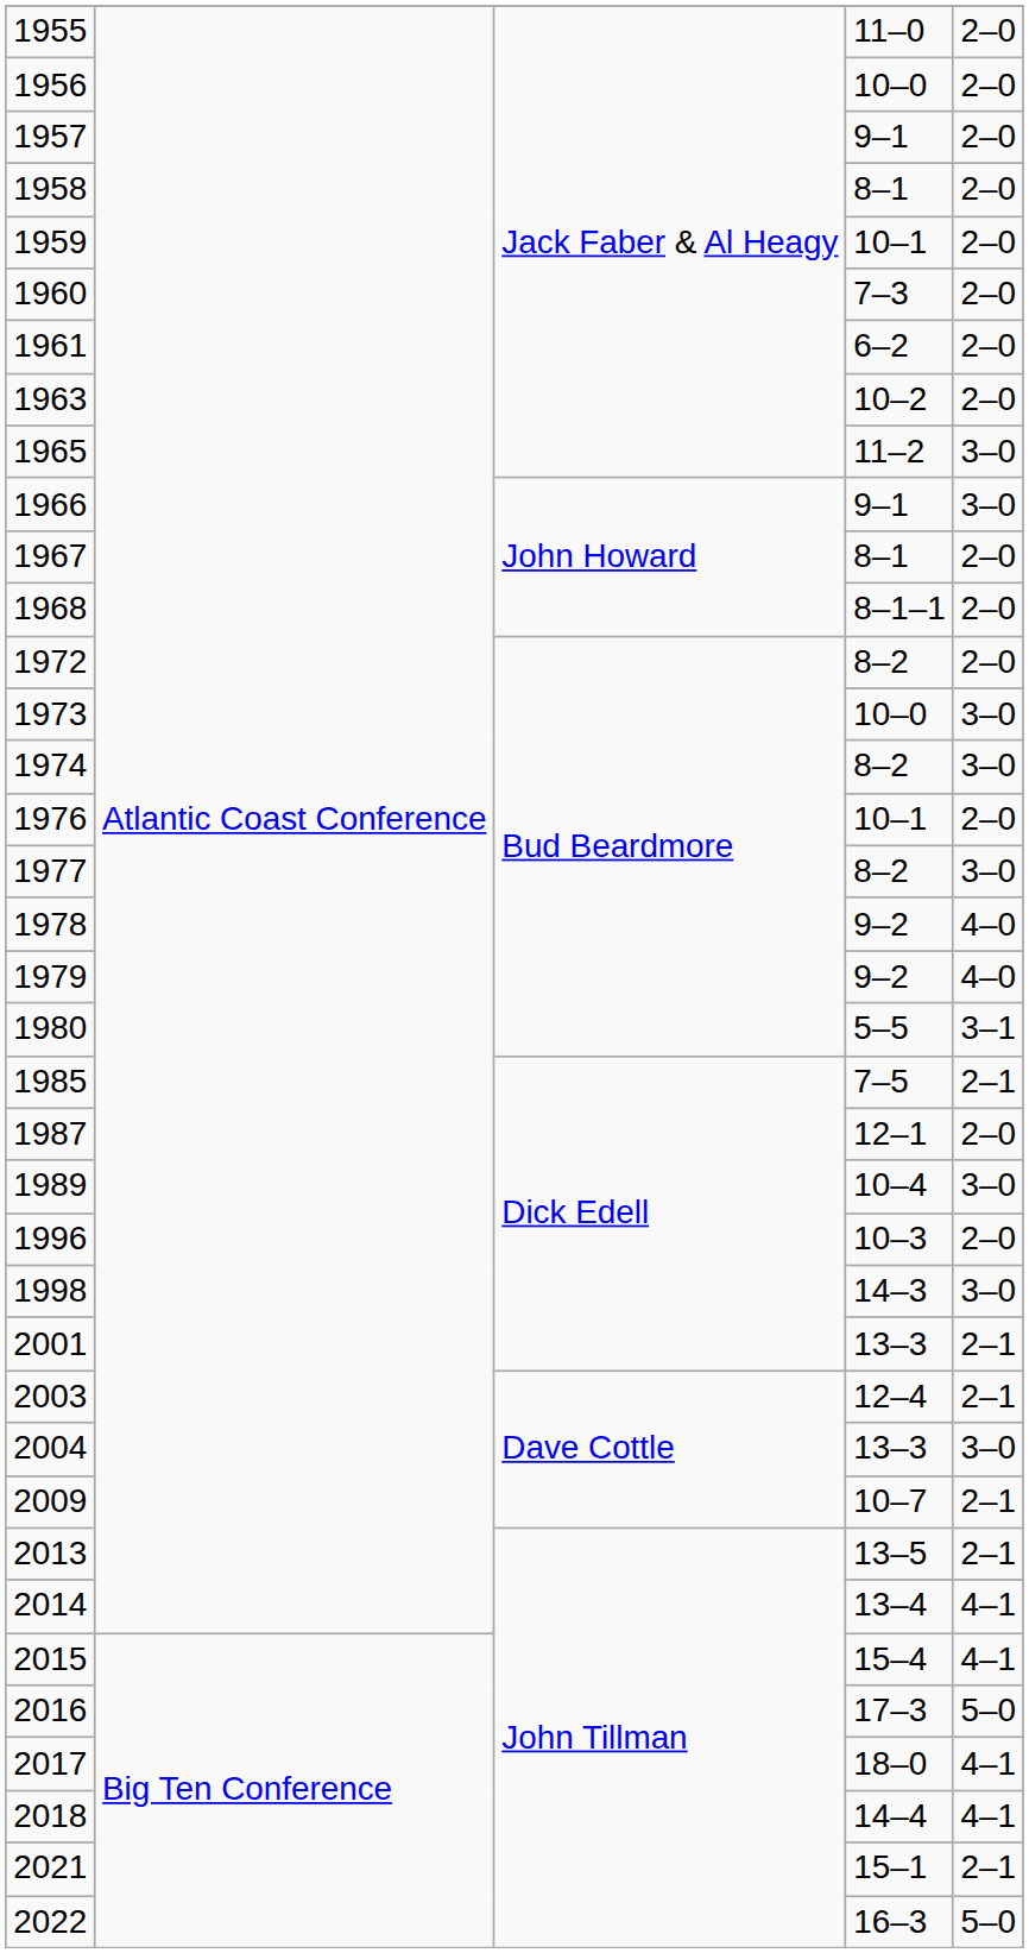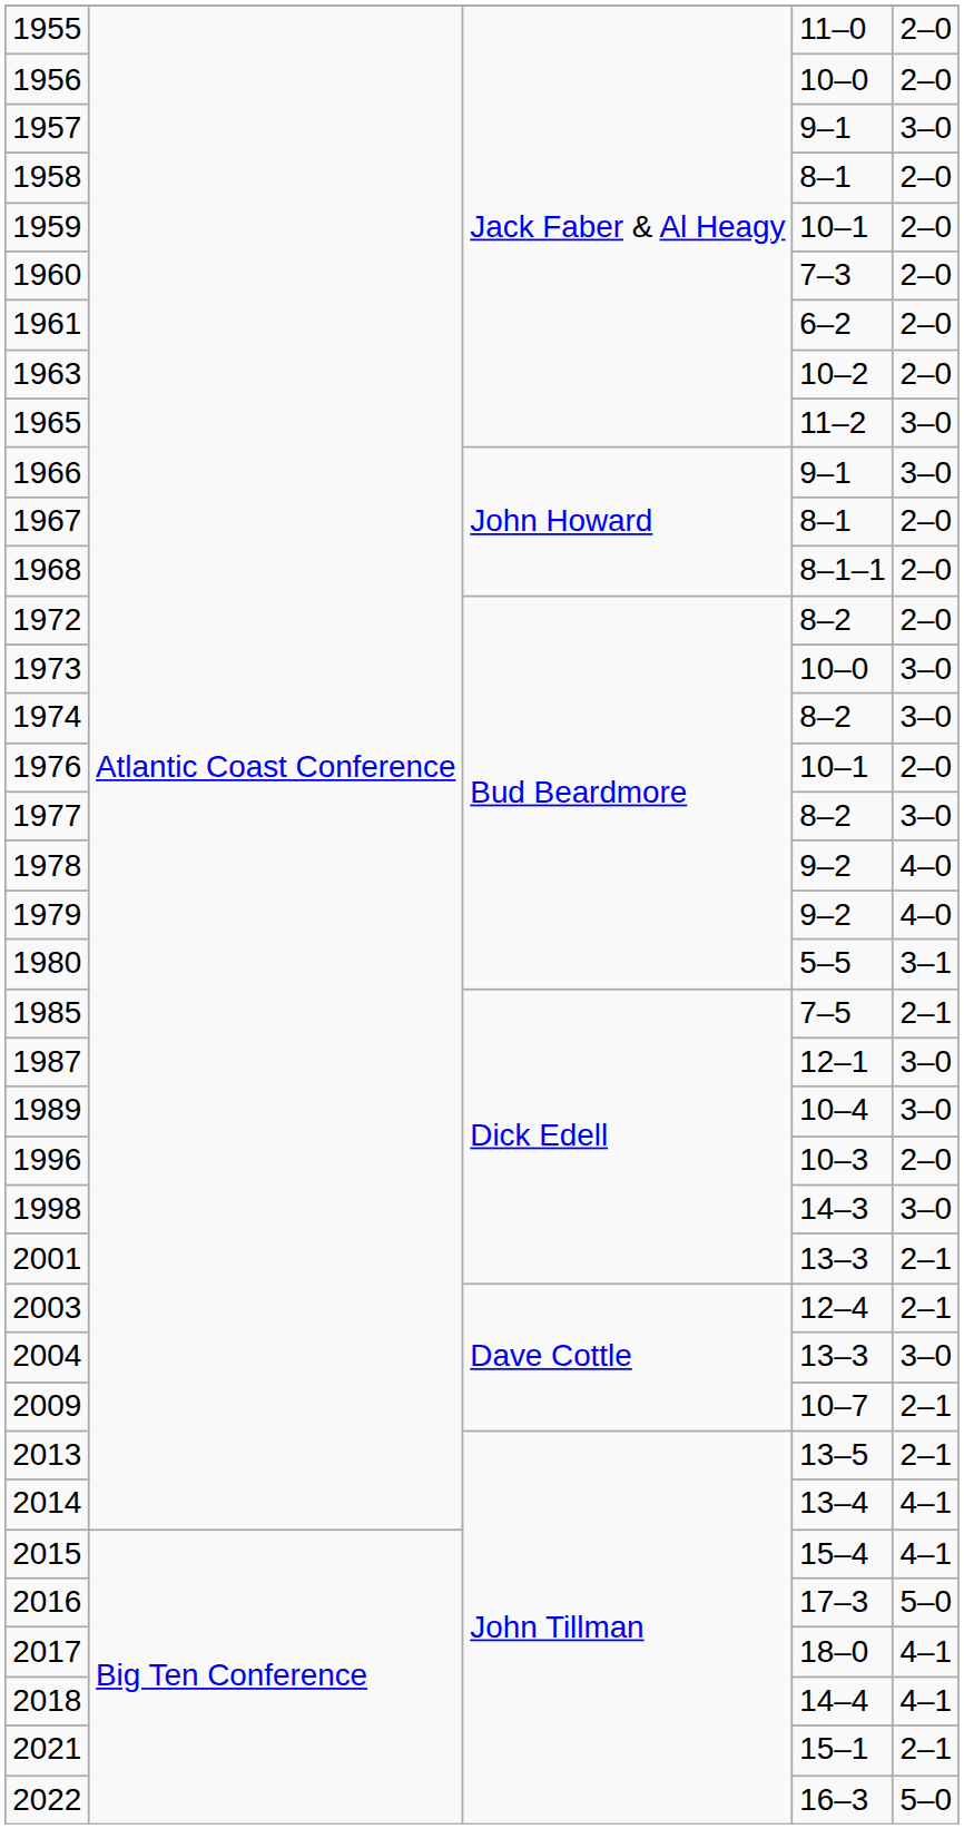1957 | column 5: 2–0 -> 3–0
1987 | column 5: 2–0 -> 3–0
